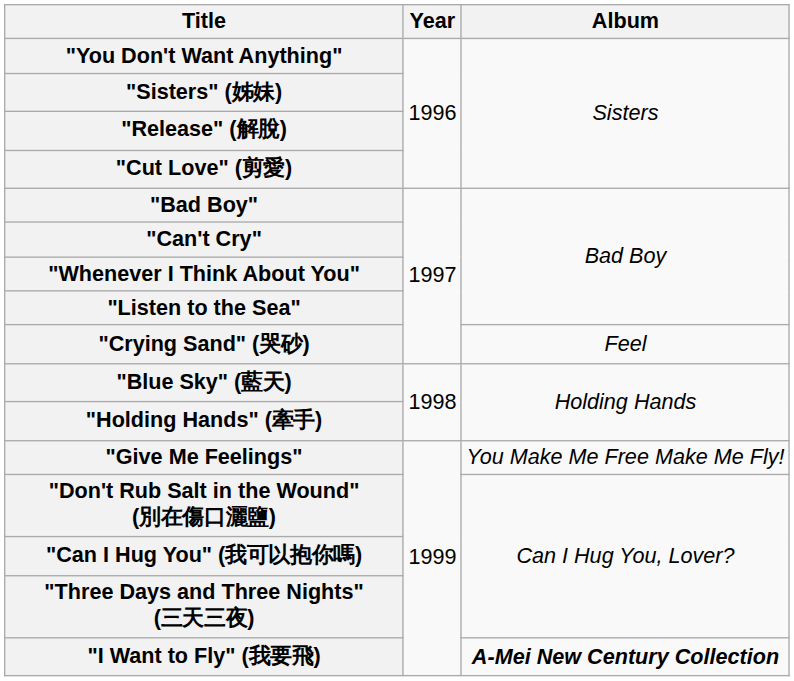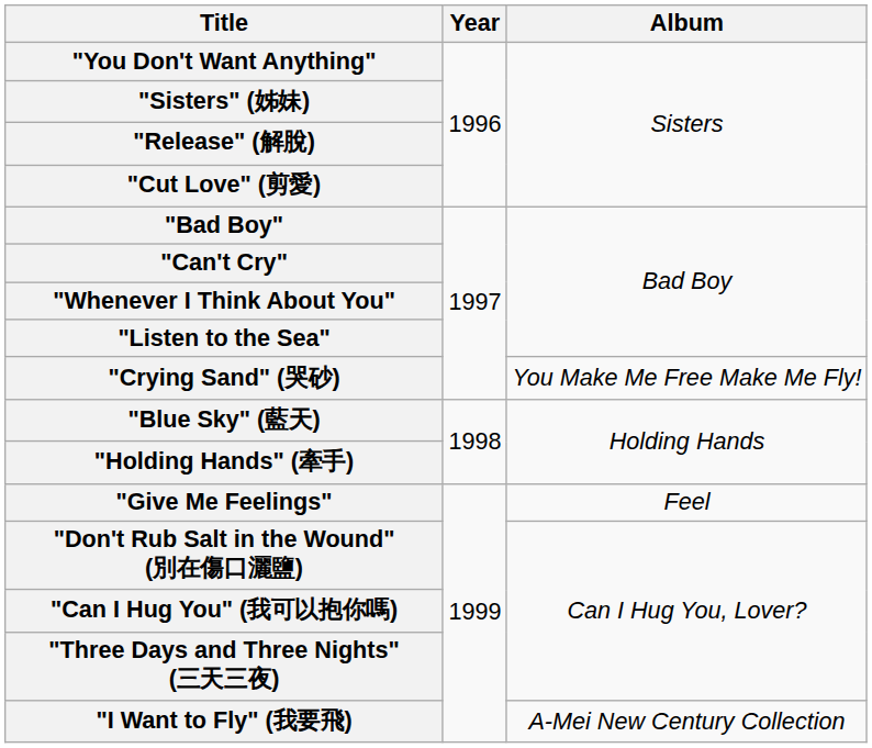"Crying Sand" (哭砂) | Album: Feel -> You Make Me Free Make Me Fly!
"Give Me Feelings" | Album: You Make Me Free Make Me Fly! -> Feel
"I Want to Fly" (我要飛) | Album: bold -> normal
